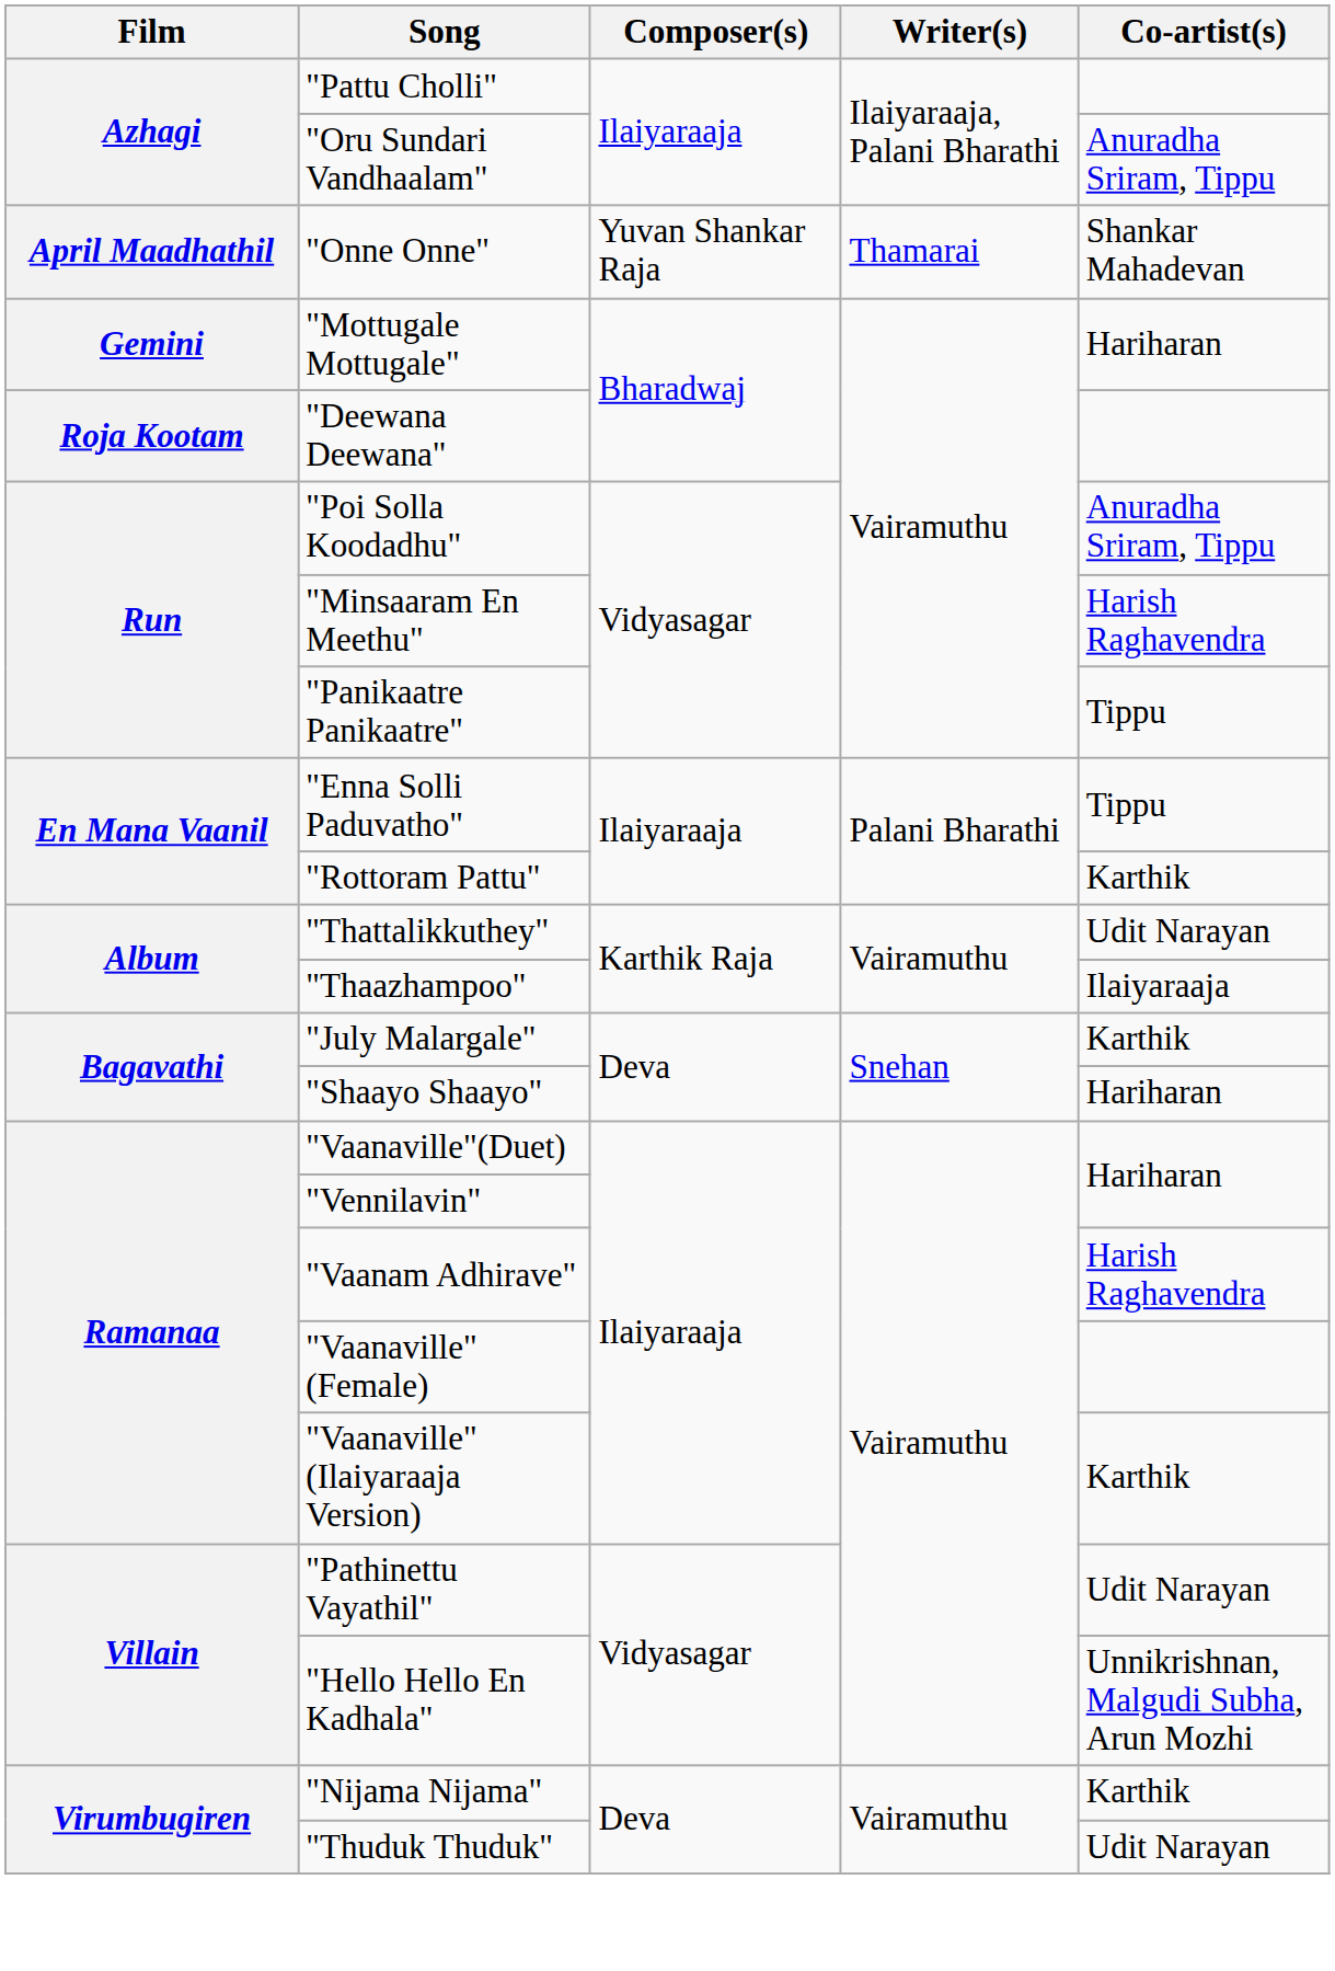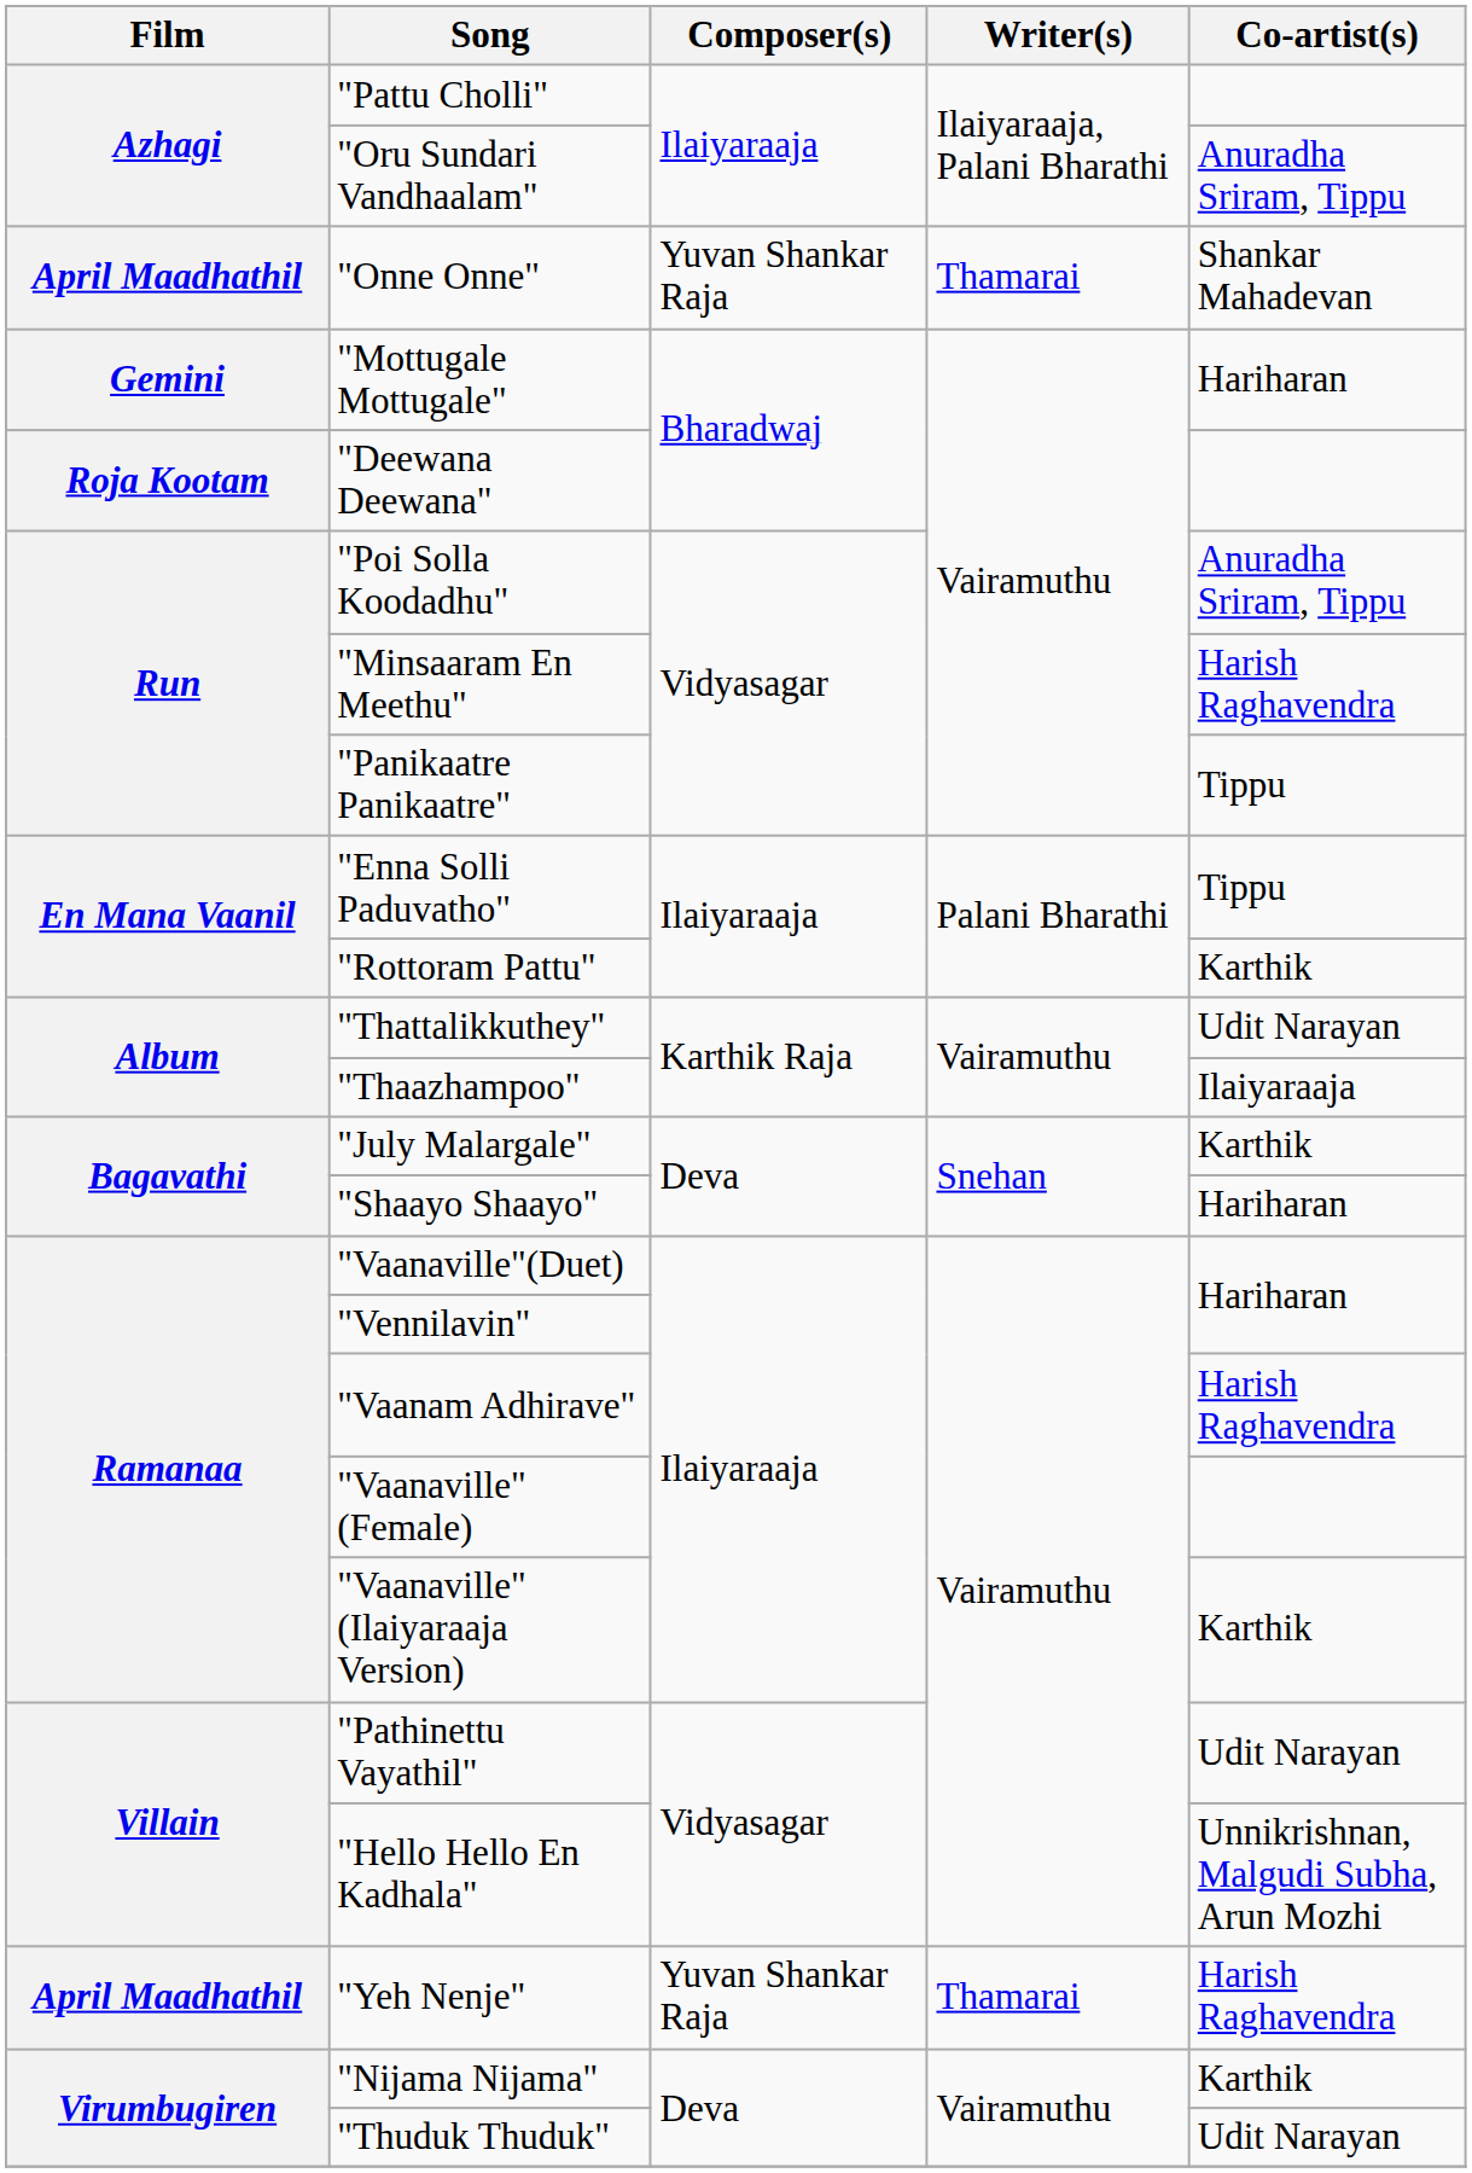+ row: April Maadhathil | "Yeh Nenje" | Yuvan Shankar Raja | Thamarai | Harish Raghavendra
